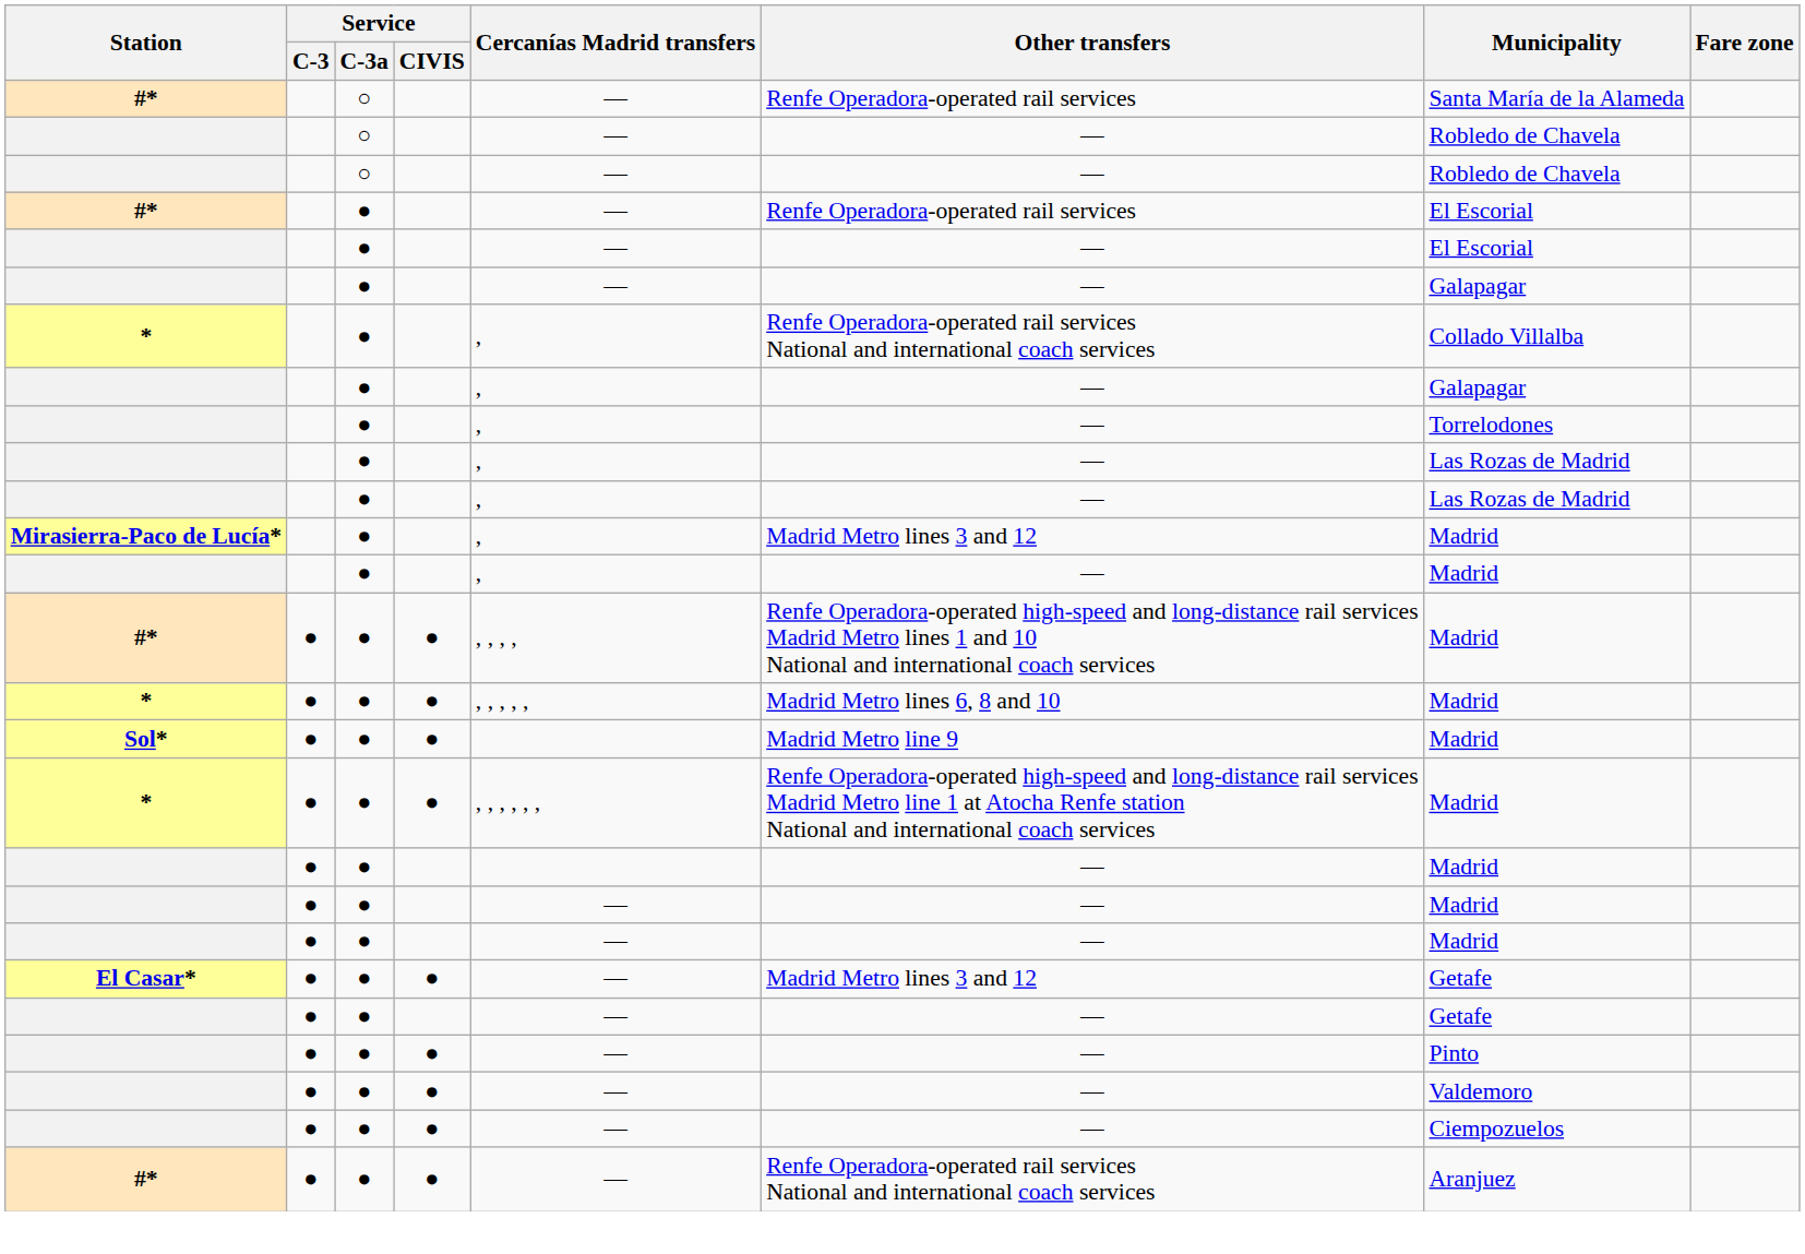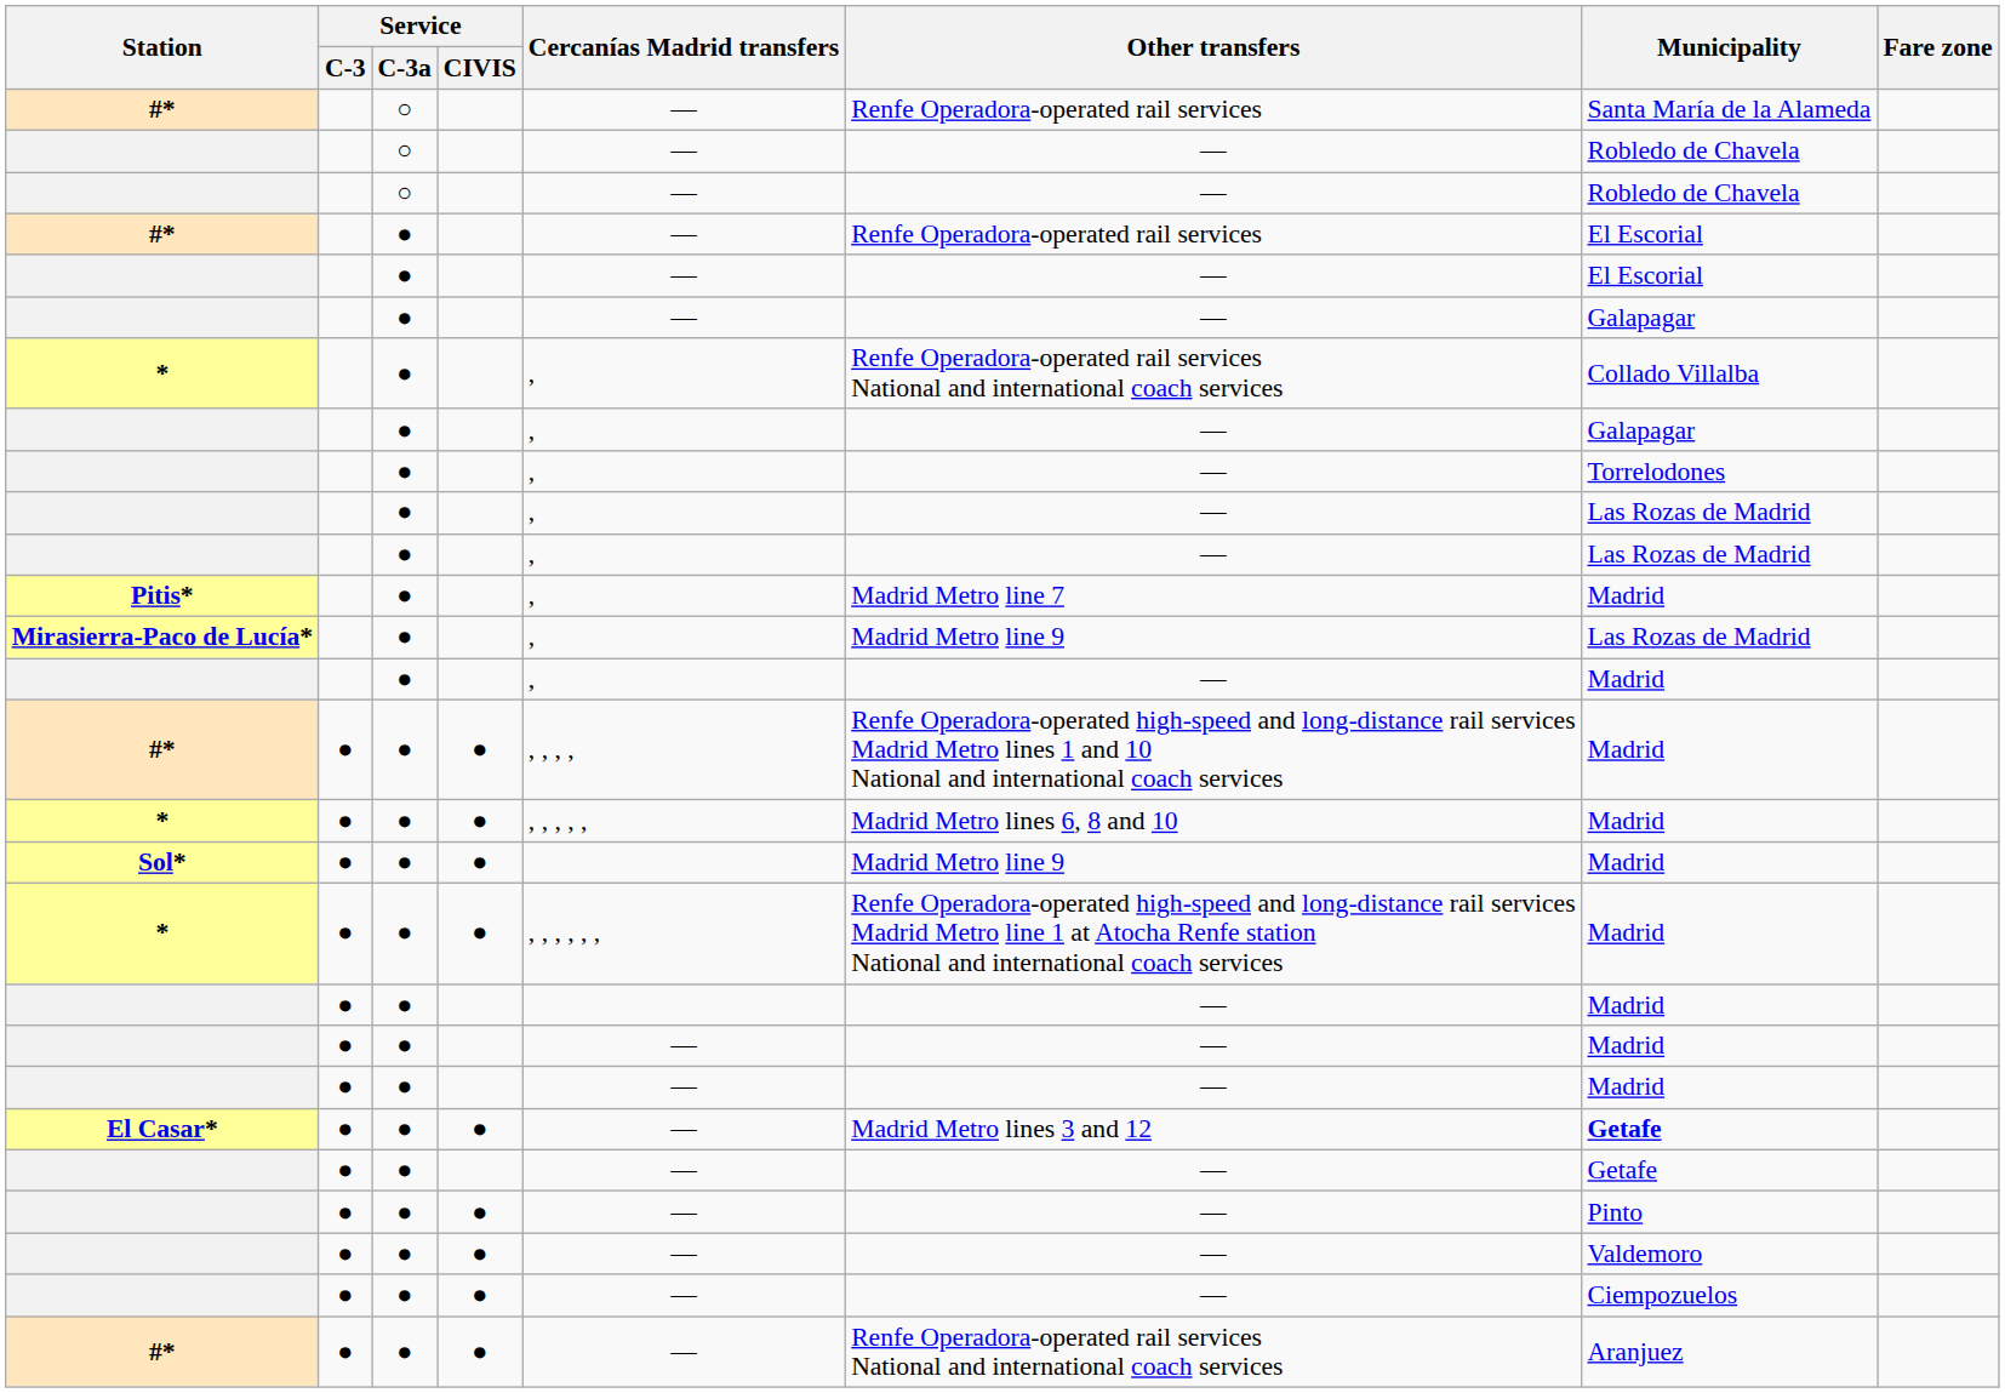+ row: Pitis* | ● | , | Madrid Metro line 7 | Madrid
Mirasierra-Paco de Lucía* | Other transfers: Madrid Metro lines 3 and 12 -> Madrid Metro line 9
Mirasierra-Paco de Lucía* | Municipality: Madrid -> Las Rozas de Madrid
El Casar* | Municipality: normal -> bold
